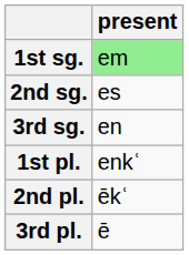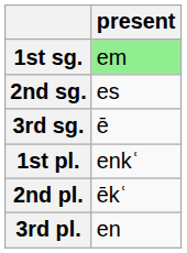3rd sg. | present: en -> ē
3rd pl. | present: ē -> en
